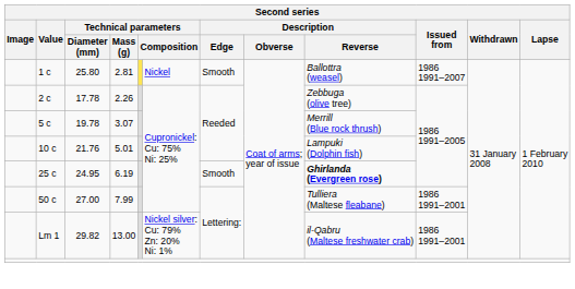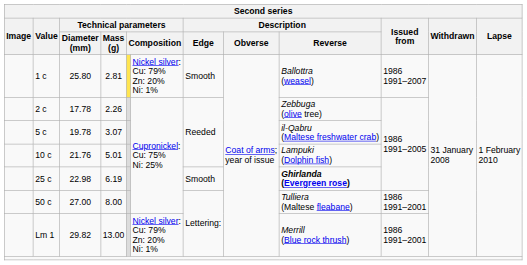1 c | column 6: Nickel -> Nickel silver: Cu: 79% Zn: 20% Ni: 1%
5 c | Description / Reverse: Merrill (Blue rock thrush) -> il-Qabru (Maltese freshwater crab)
25 c | Technical parameters / Diameter (mm): 24.95 -> 22.98
50 c | Technical parameters / Mass (g): 7.99 -> 8.00
Lm 1 | Description / Reverse: il-Qabru (Maltese freshwater crab) -> Merrill (Blue rock thrush)
